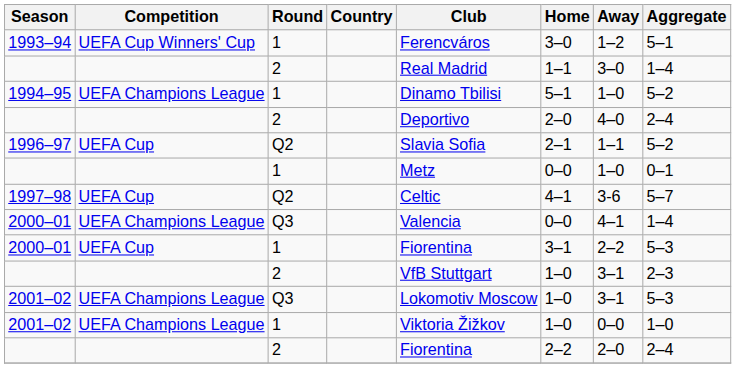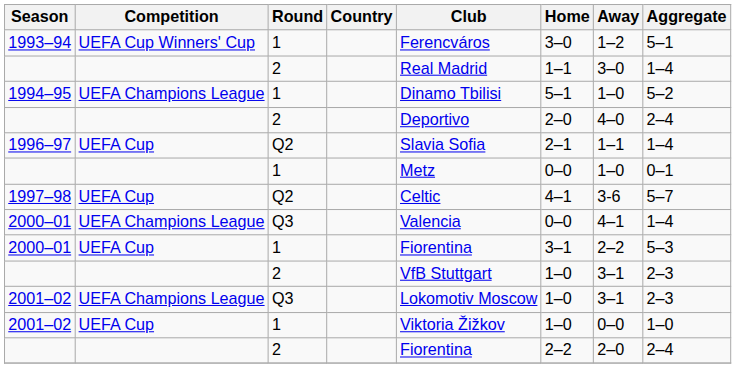1996–97 | Aggregate: 5–2 -> 1–4
2001–02 / Q3 | Aggregate: 5–3 -> 2–3
2001–02 / 1 | Competition: UEFA Champions League -> UEFA Cup
